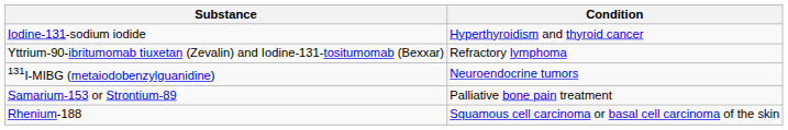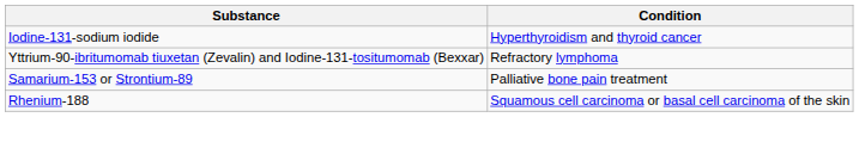- row: 131I-MIBG (metaiodobenzylguanidine) | Neuroendocrine tumors
